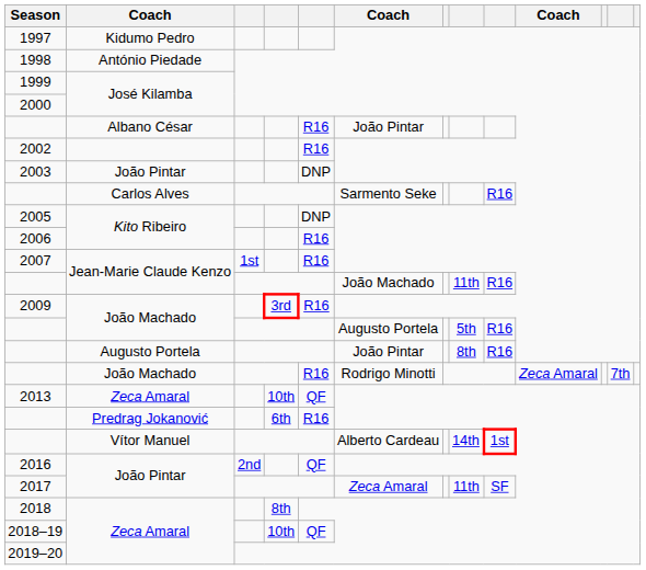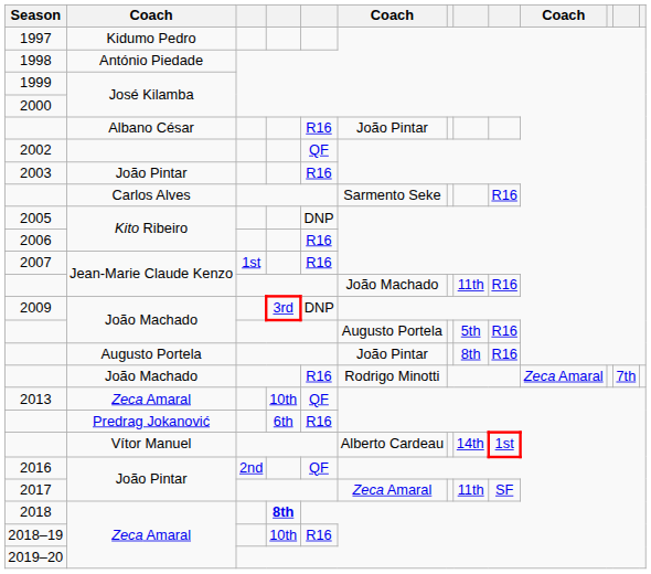2002 | column 5: R16 -> QF
2003 | column 5: DNP -> R16
2009 | column 5: R16 -> DNP
2018 | column 4: normal -> bold
2018–19 | column 5: QF -> R16
